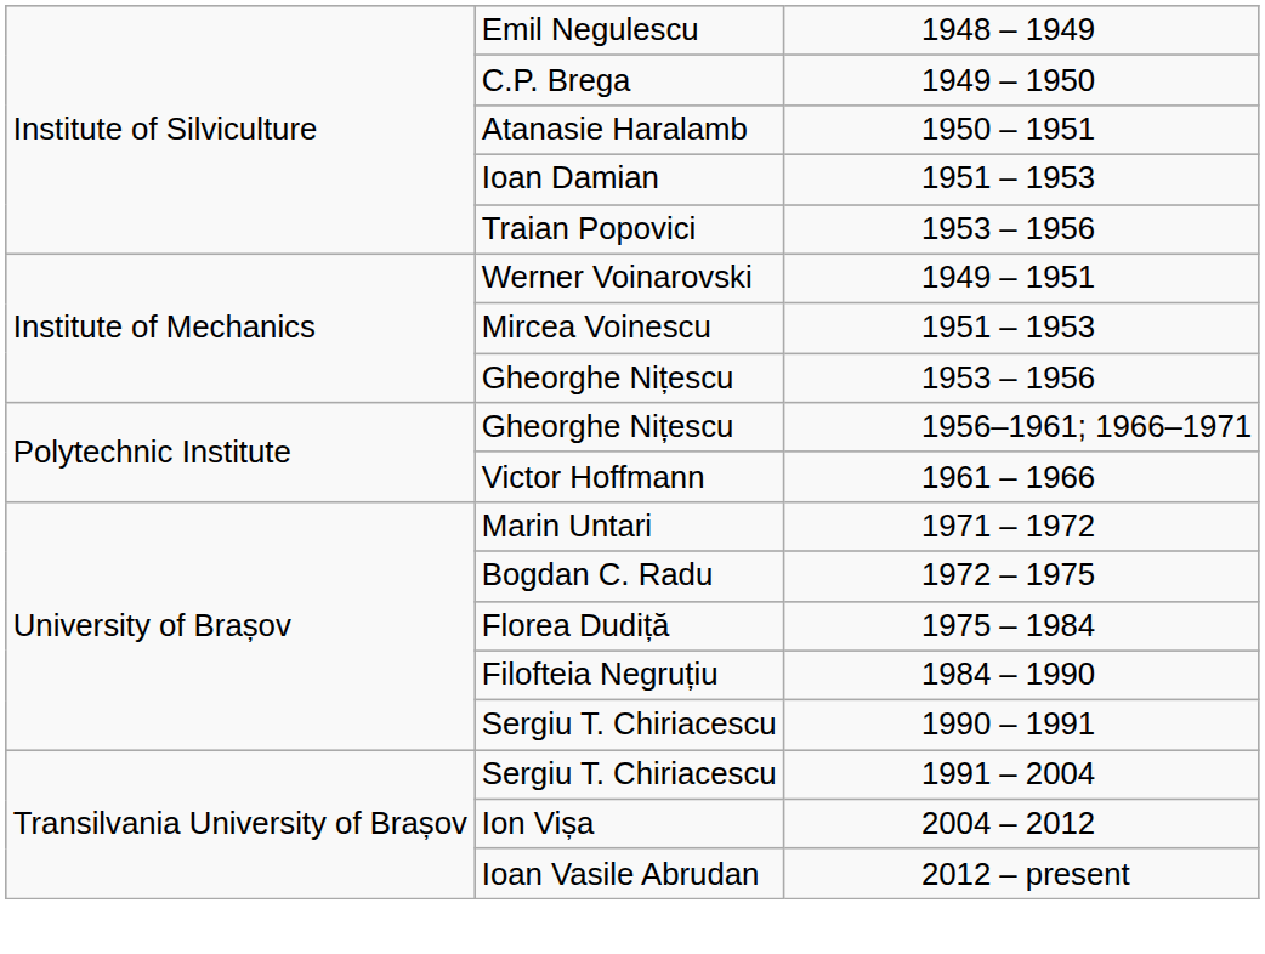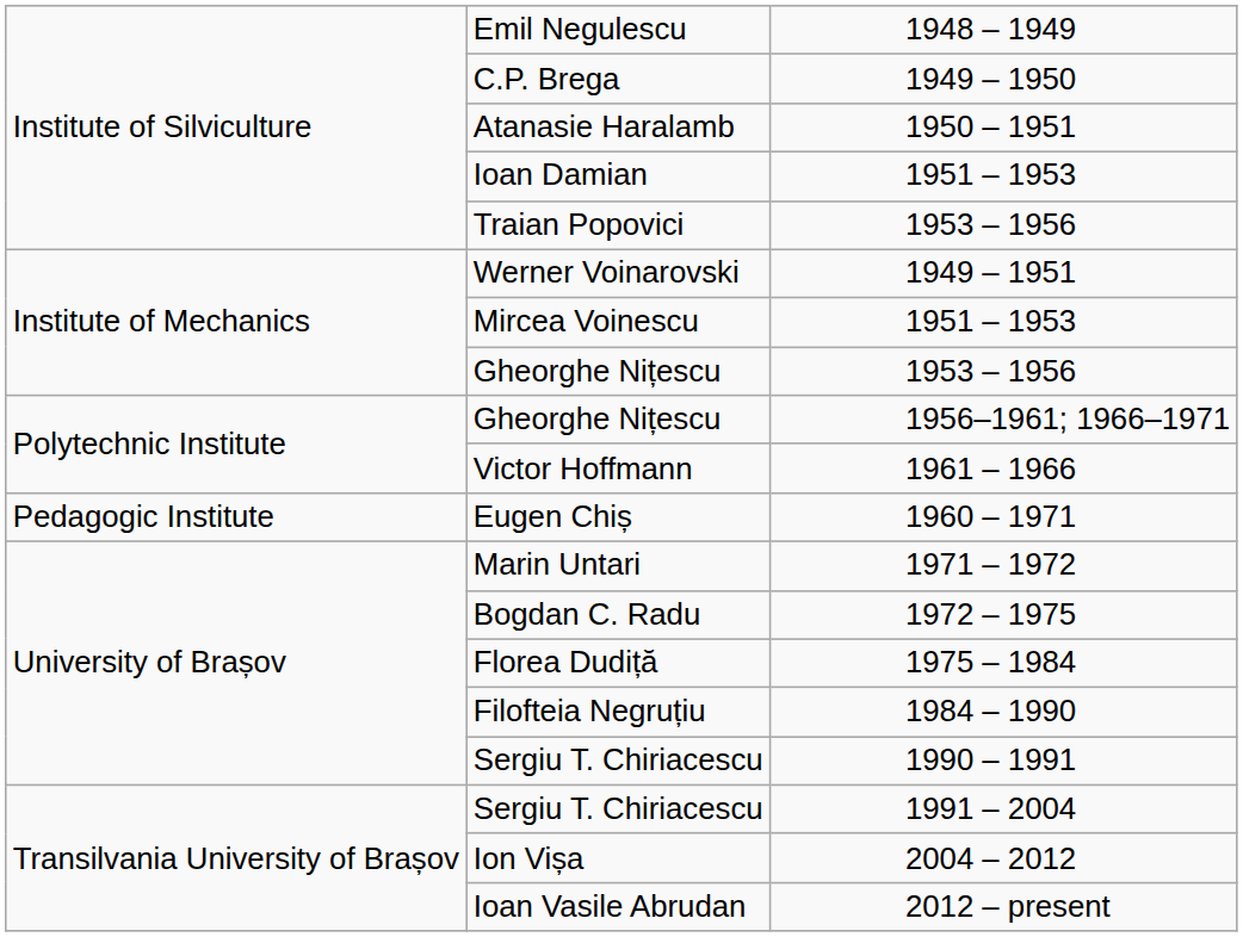+ row: Pedagogic Institute | Eugen Chiș | 1960 – 1971
